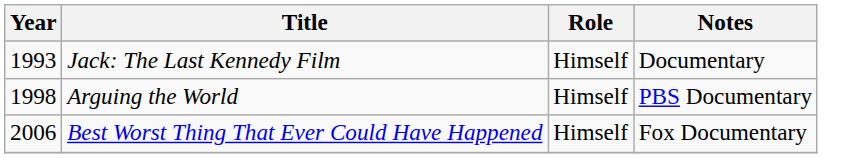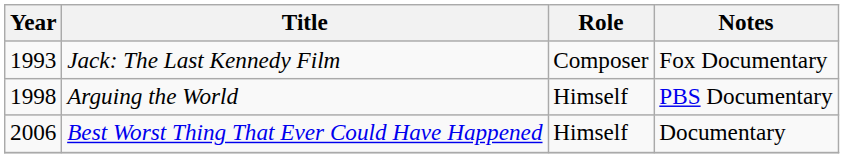Jack: The Last Kennedy Film | Role: Himself -> Composer
Jack: The Last Kennedy Film | Notes: Documentary -> Fox Documentary
Best Worst Thing That Ever Could Have Happened | Notes: Fox Documentary -> Documentary
